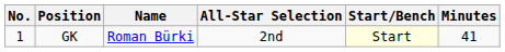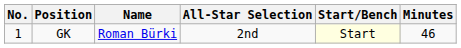GK | Minutes: 41 -> 46
